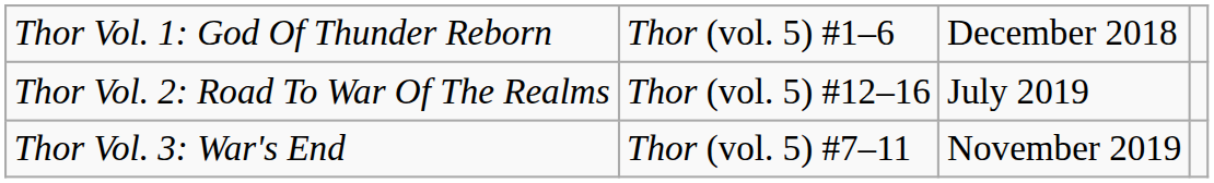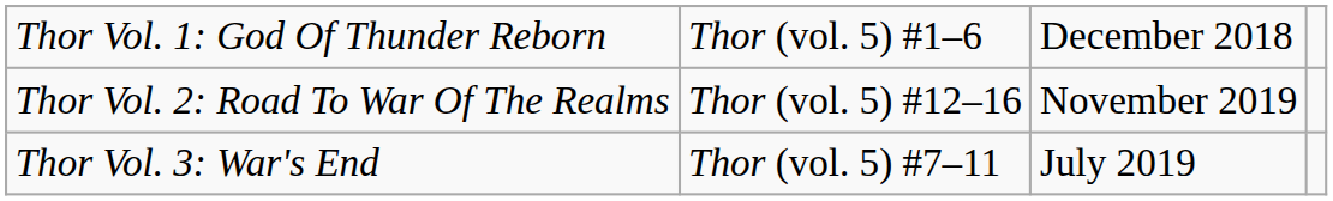Thor Vol. 2: Road To War Of The Realms | column 3: July 2019 -> November 2019
Thor Vol. 3: War's End | column 3: November 2019 -> July 2019
